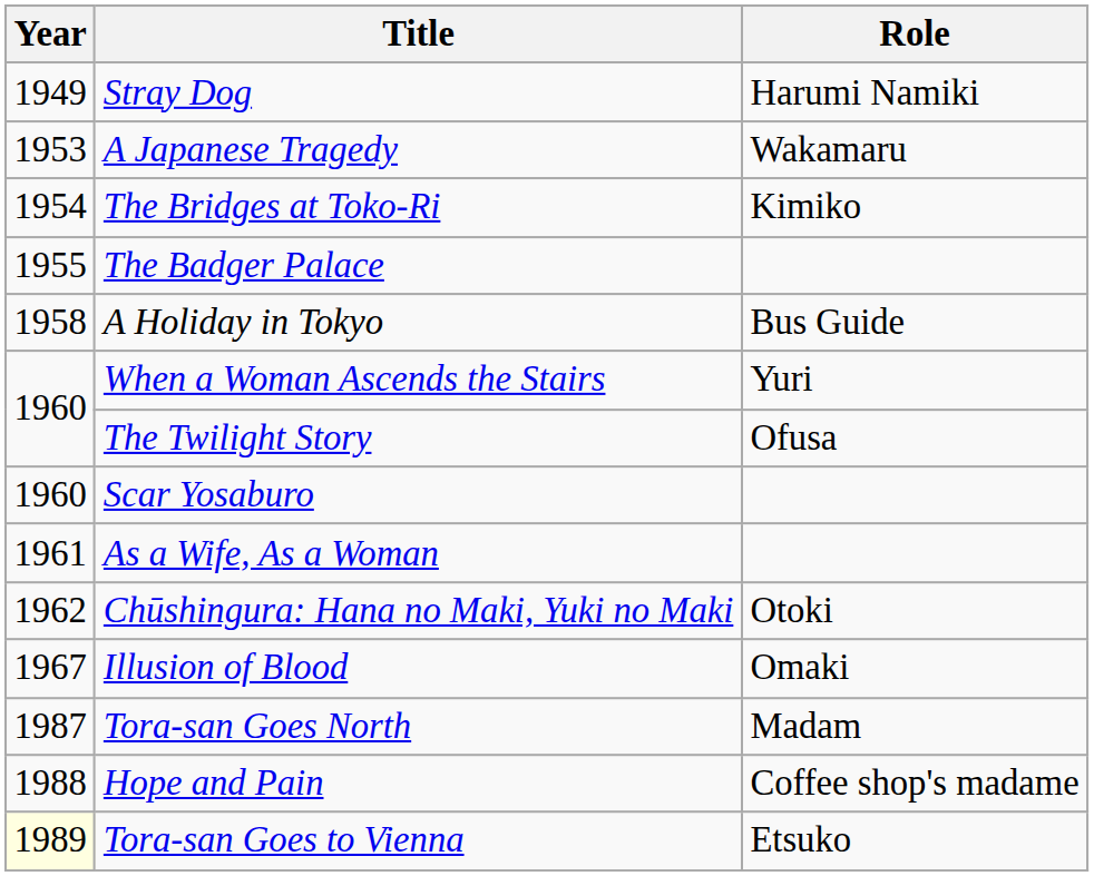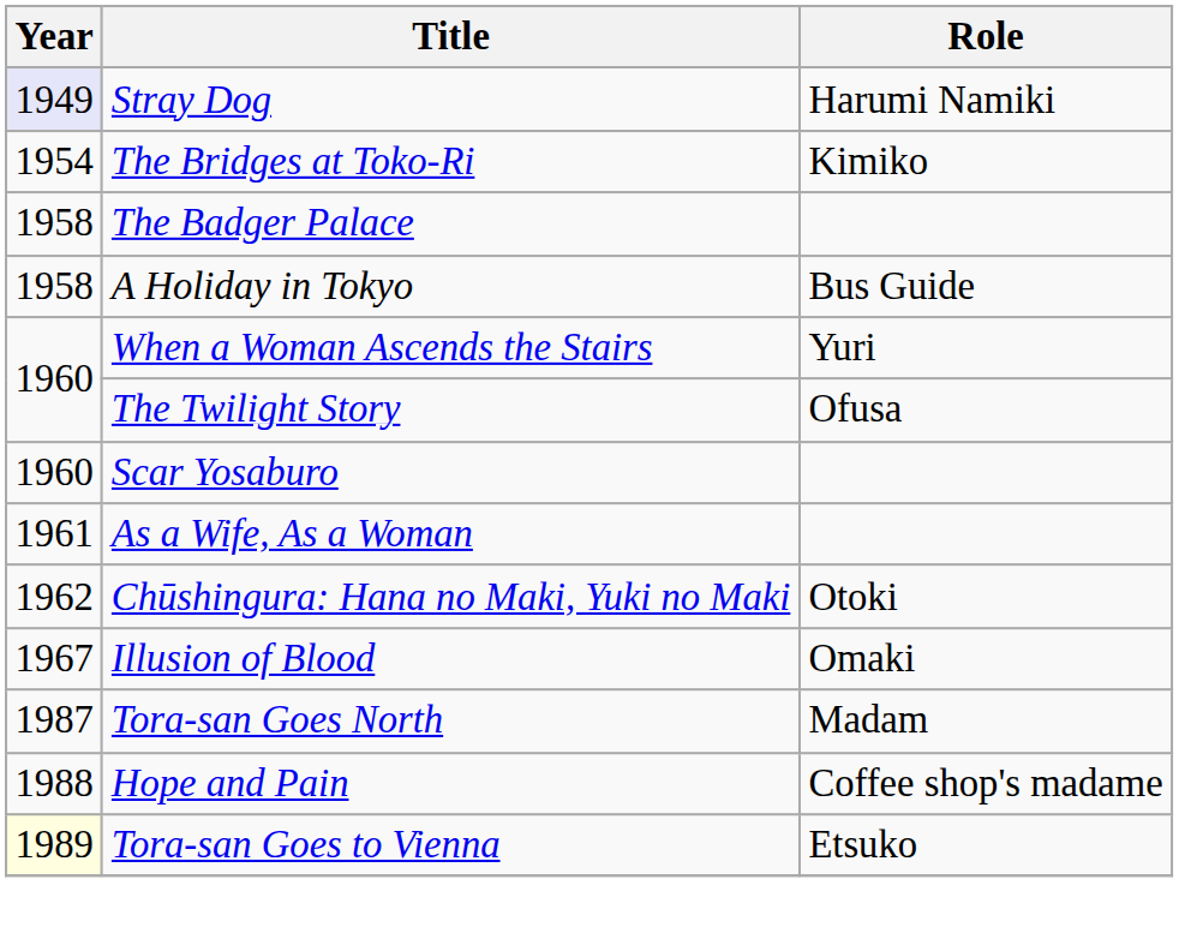Stray Dog | Year: no background -> lavender background
- row: 1953 | A Japanese Tragedy | Wakamaru
The Badger Palace | Year: 1955 -> 1958
